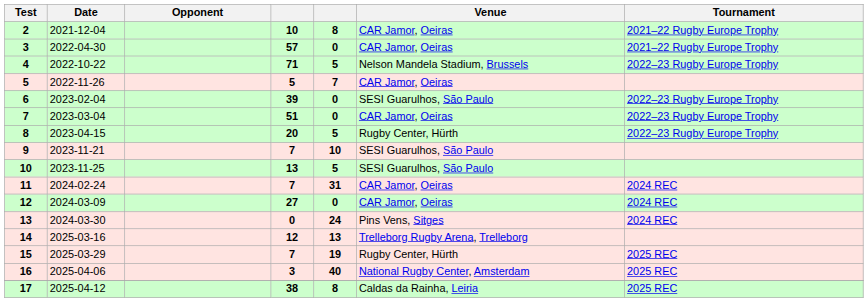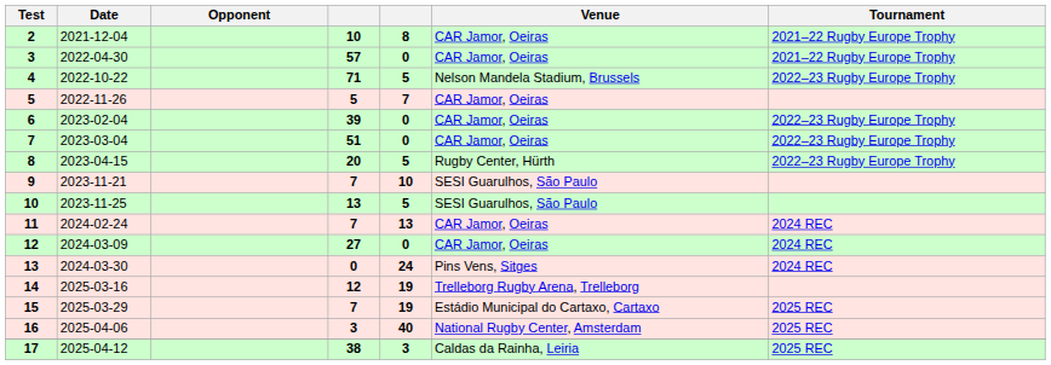6 | Venue: SESI Guarulhos, São Paulo -> CAR Jamor, Oeiras
11 | column 5: 31 -> 13
14 | column 5: 13 -> 19
15 | Venue: Rugby Center, Hürth -> Estádio Municipal do Cartaxo, Cartaxo
17 | column 5: 8 -> 3
